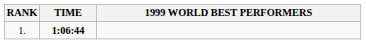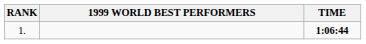columns swapped: 1999 WORLD BEST PERFORMERS <-> TIME
